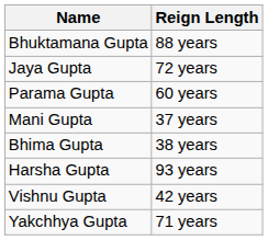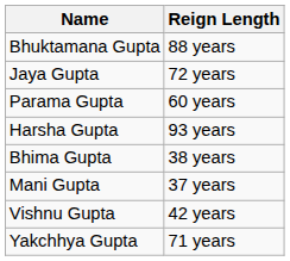rows swapped: Harsha Gupta <-> Mani Gupta
